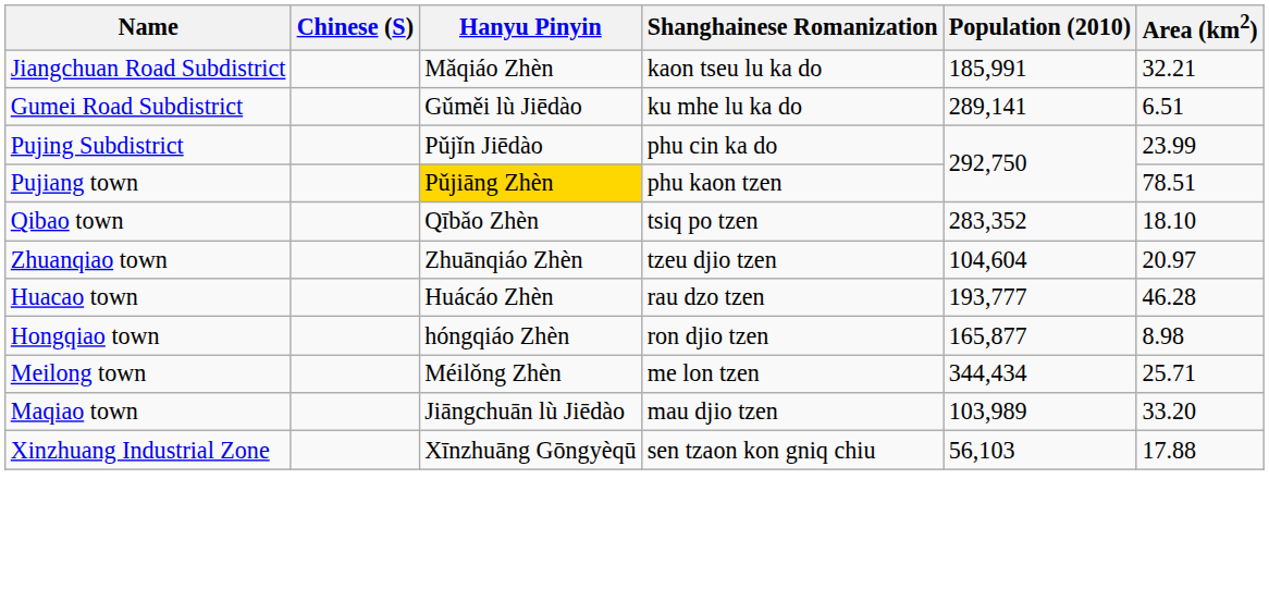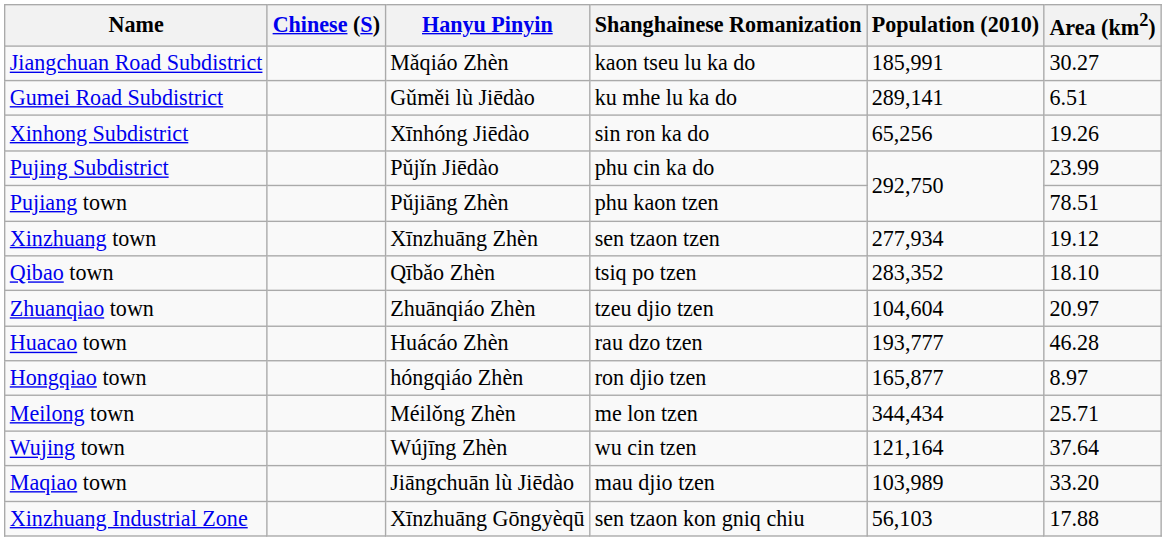Jiangchuan Road Subdistrict | Area (km2): 32.21 -> 30.27
+ row: Xinhong Subdistrict | Xīnhóng Jiēdào | sin ron ka do | 65,256 | 19.26
Pujiang town | Hanyu Pinyin: gold background -> no background
+ row: Xinzhuang town | Xīnzhuāng Zhèn | sen tzaon tzen | 277,934 | 19.12
Hongqiao town | Area (km2): 8.98 -> 8.97
+ row: Wujing town | Wújīng Zhèn | wu cin tzen | 121,164 | 37.64
